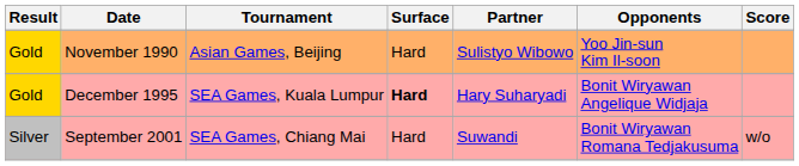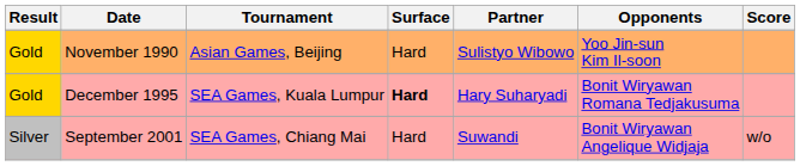December 1995 | Opponents: Bonit Wiryawan Angelique Widjaja -> Bonit Wiryawan Romana Tedjakusuma
September 2001 | Opponents: Bonit Wiryawan Romana Tedjakusuma -> Bonit Wiryawan Angelique Widjaja
